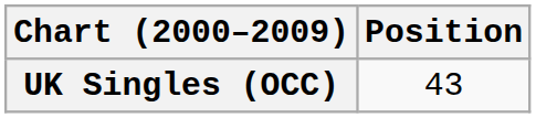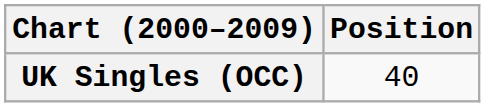UK Singles (OCC) | Position: 43 -> 40
